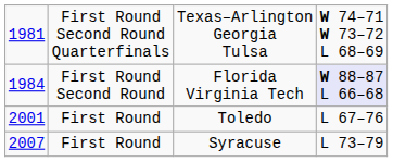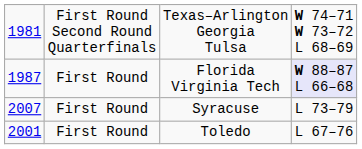Florida Virginia Tech | column 1: 1984 -> 1987
Florida Virginia Tech | column 2: First Round Second Round -> First Round
rows swapped: Toledo <-> Syracuse
